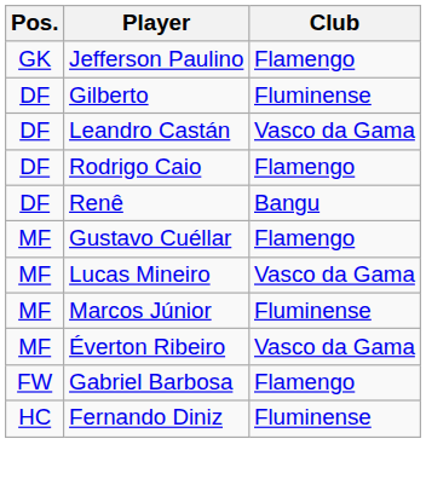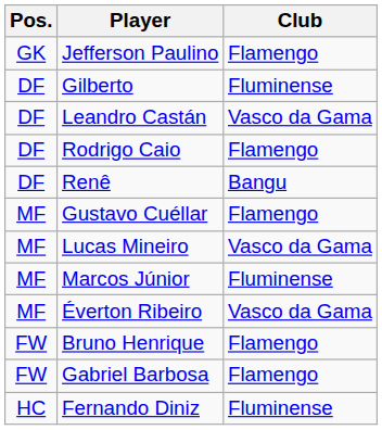+ row: FW | Bruno Henrique | Flamengo
